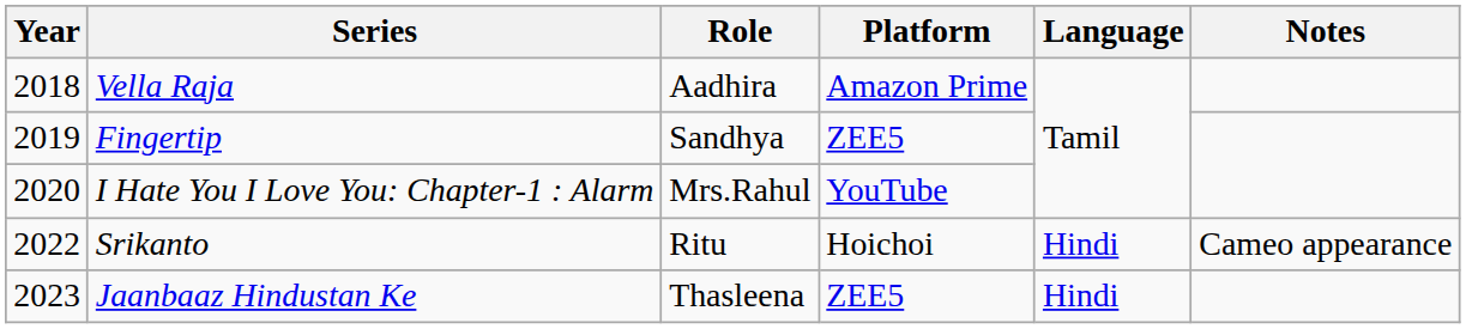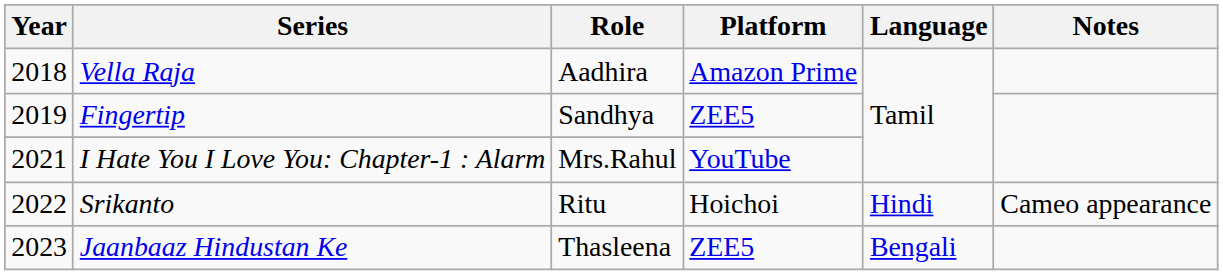I Hate You I Love You: Chapter-1 : Alarm | Year: 2020 -> 2021
Jaanbaaz Hindustan Ke | Language: Hindi -> Bengali
